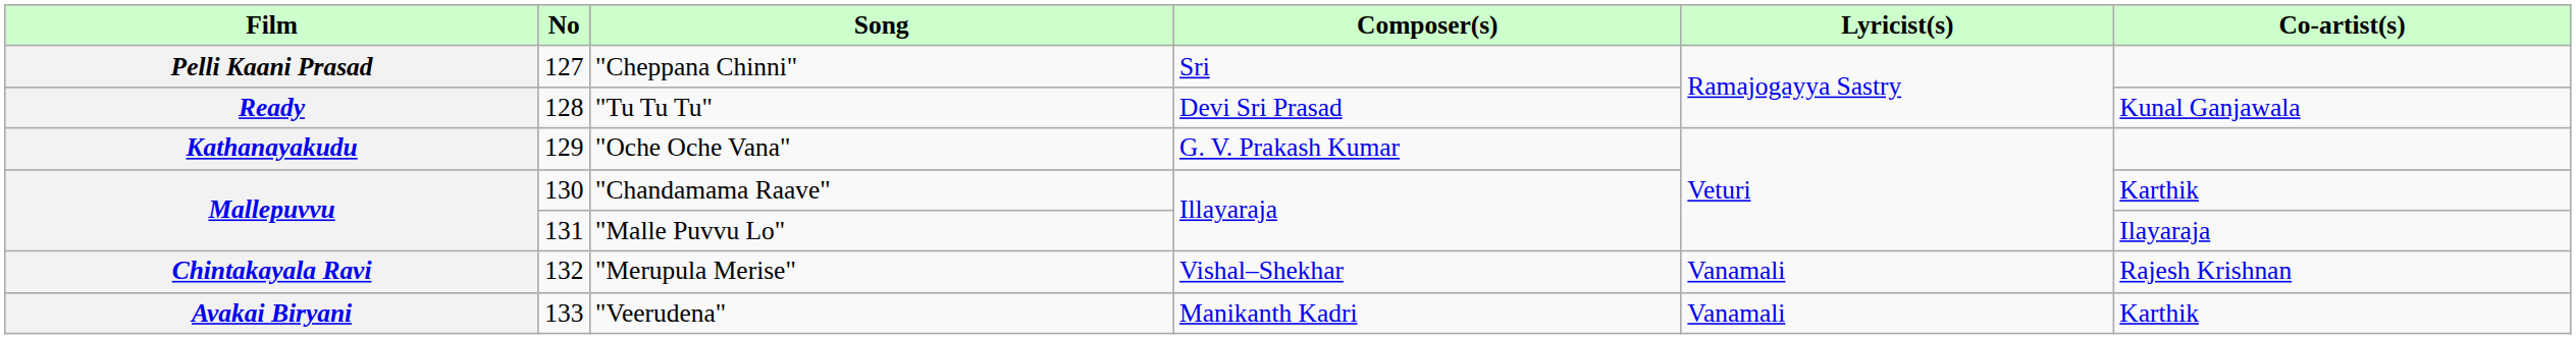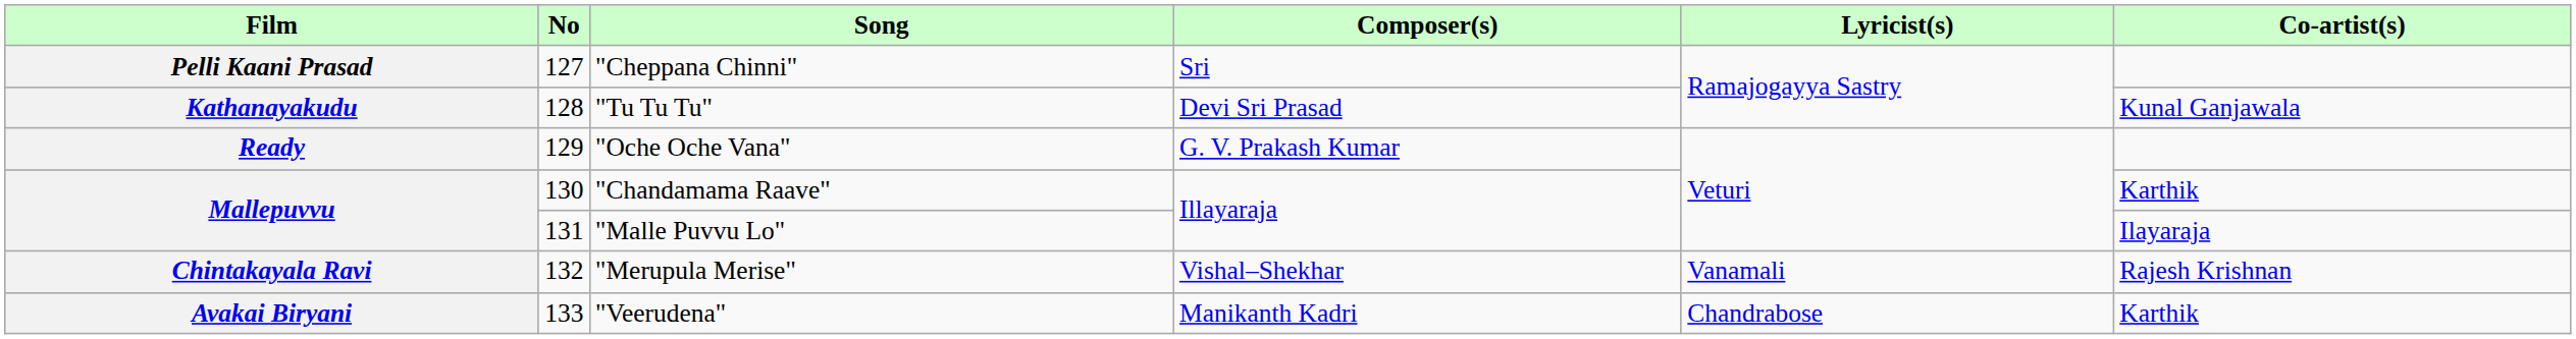"Tu Tu Tu" | Film: Ready -> Kathanayakudu
"Oche Oche Vana" | Film: Kathanayakudu -> Ready
"Veerudena" | Lyricist(s): Vanamali -> Chandrabose
